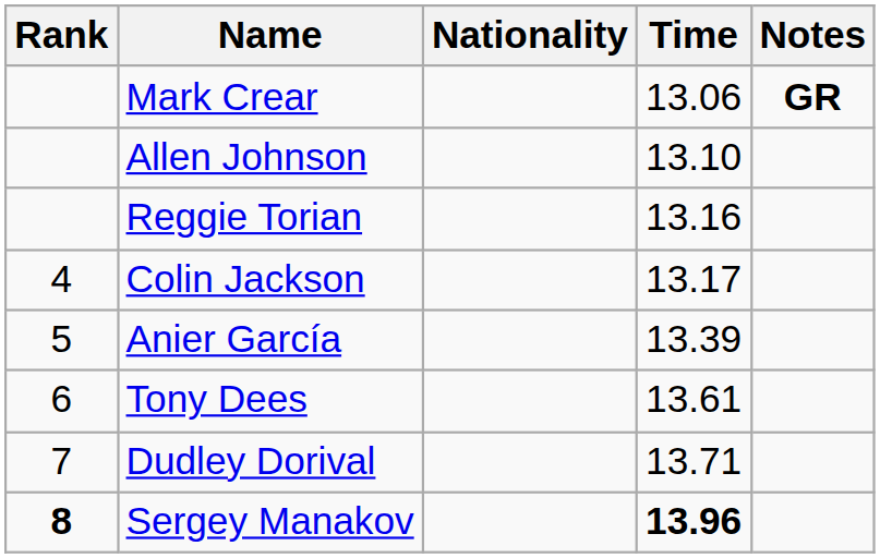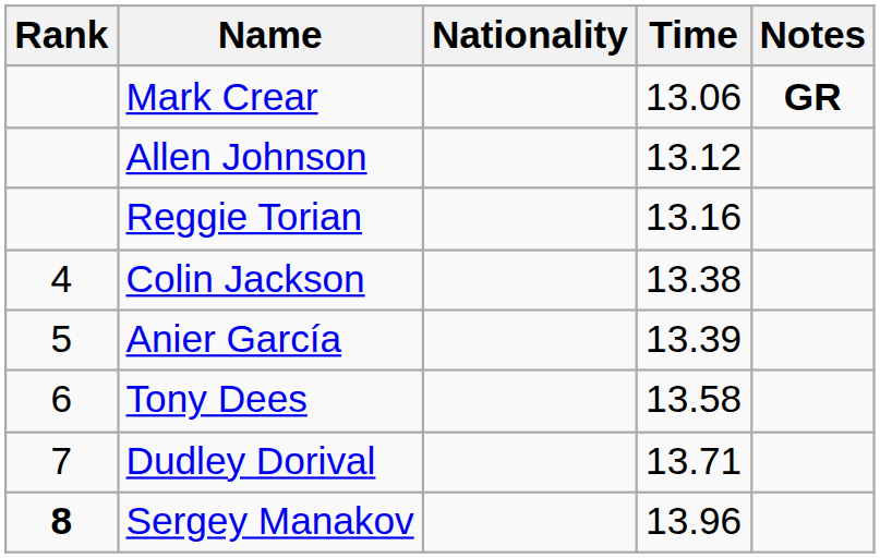Allen Johnson | Time: 13.10 -> 13.12
Colin Jackson | Time: 13.17 -> 13.38
Tony Dees | Time: 13.61 -> 13.58
Sergey Manakov | Time: bold -> normal
